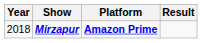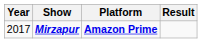Mirzapur | Year: 2018 -> 2017
